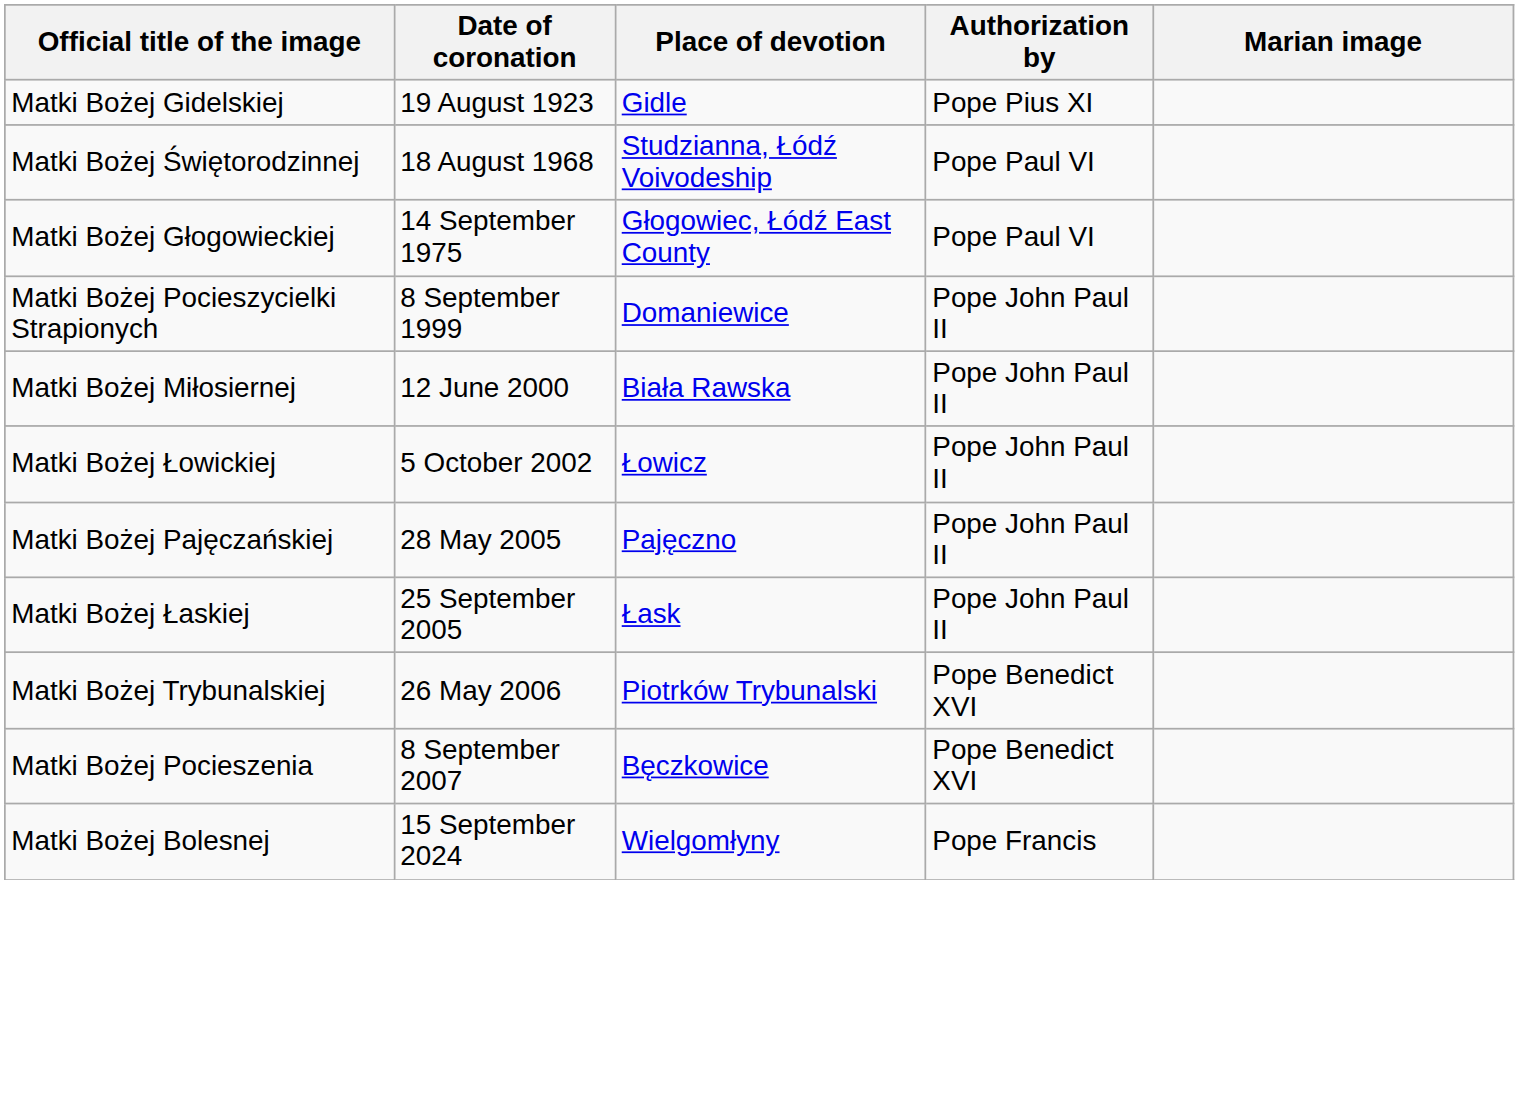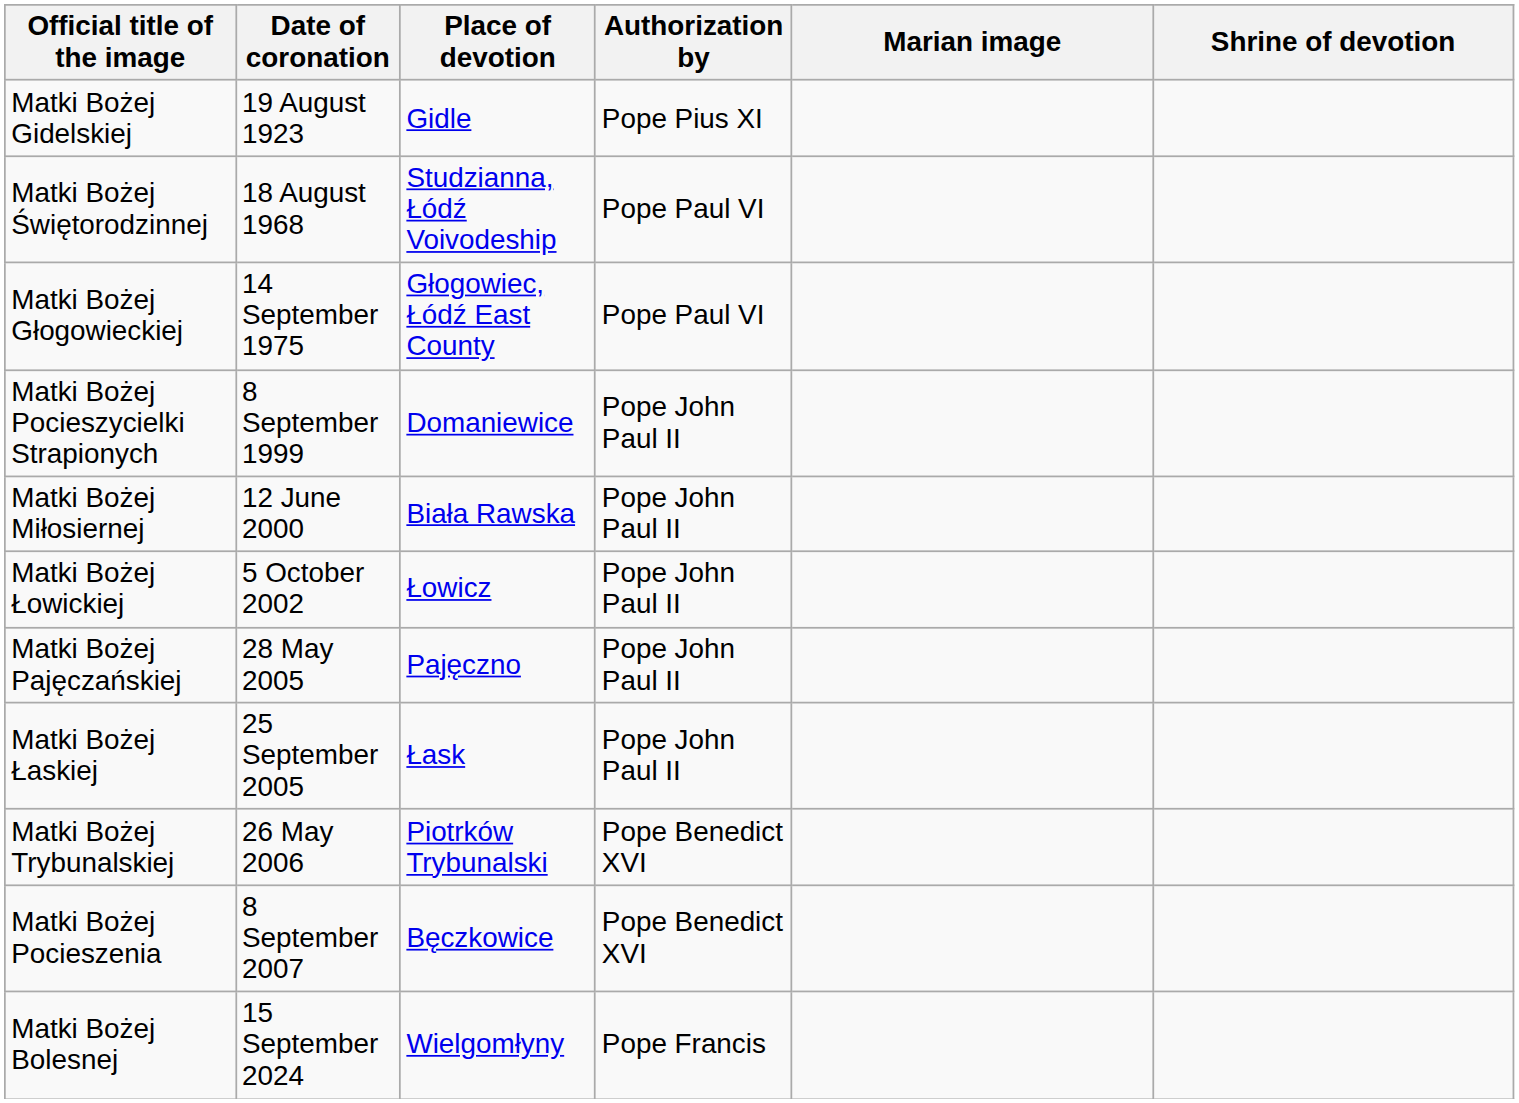+ column: Shrine of devotion
